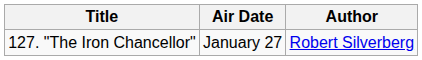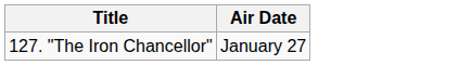- column: Author | Robert Silverberg
